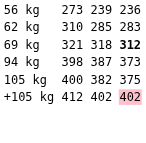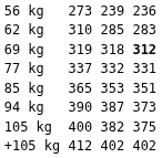69 kg | column 3: 321 -> 319
+ row: 77 kg | 337 | 332 | 331
+ row: 85 kg | 365 | 353 | 351
94 kg | column 3: 398 -> 390
+105 kg | column 7: pink background -> no background
